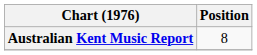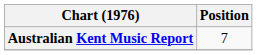Australian Kent Music Report | Position: 8 -> 7
